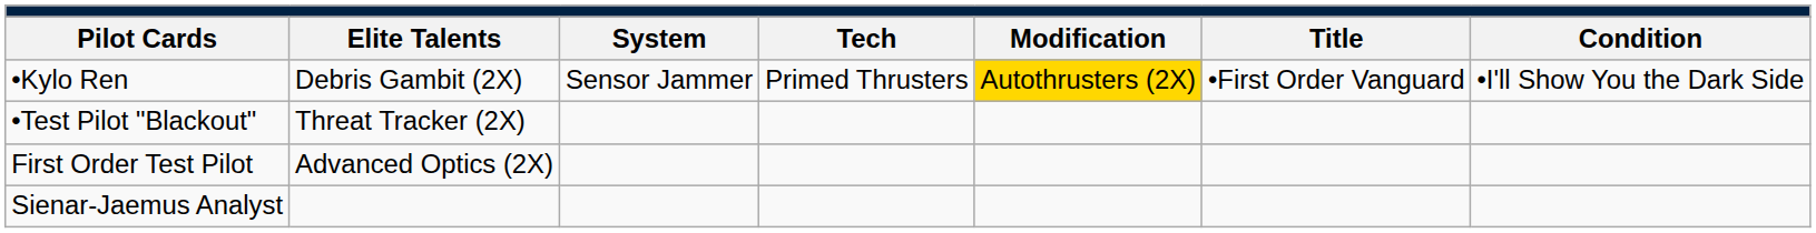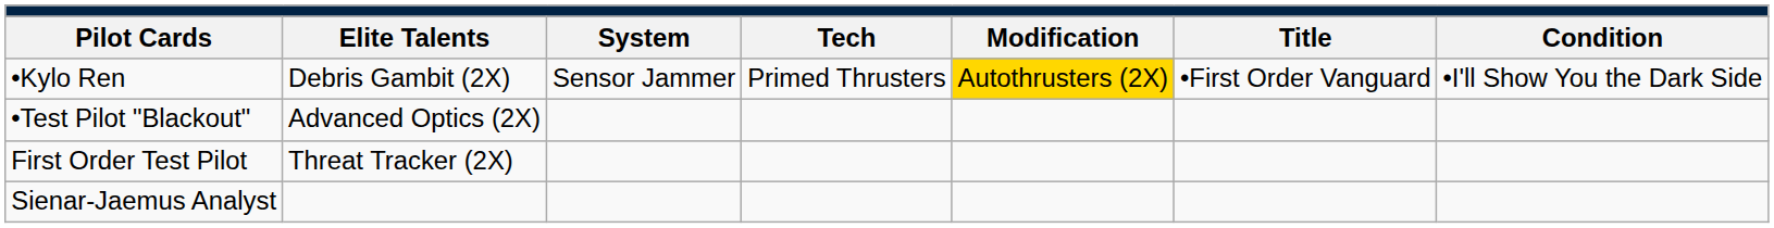•Test Pilot "Blackout" | column 2: Threat Tracker (2X) -> Advanced Optics (2X)
First Order Test Pilot | column 2: Advanced Optics (2X) -> Threat Tracker (2X)
